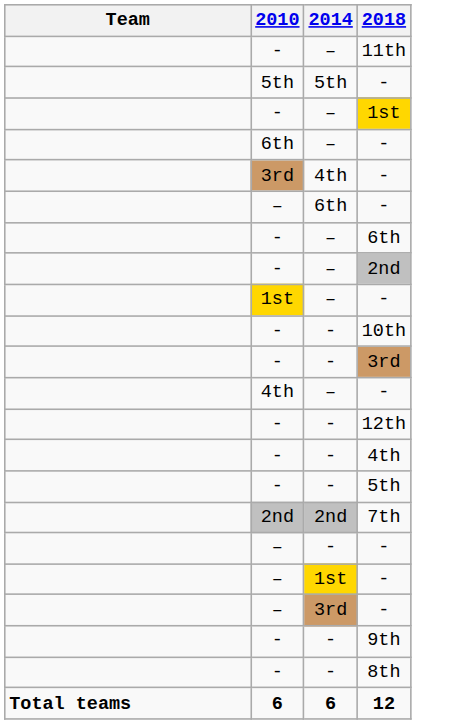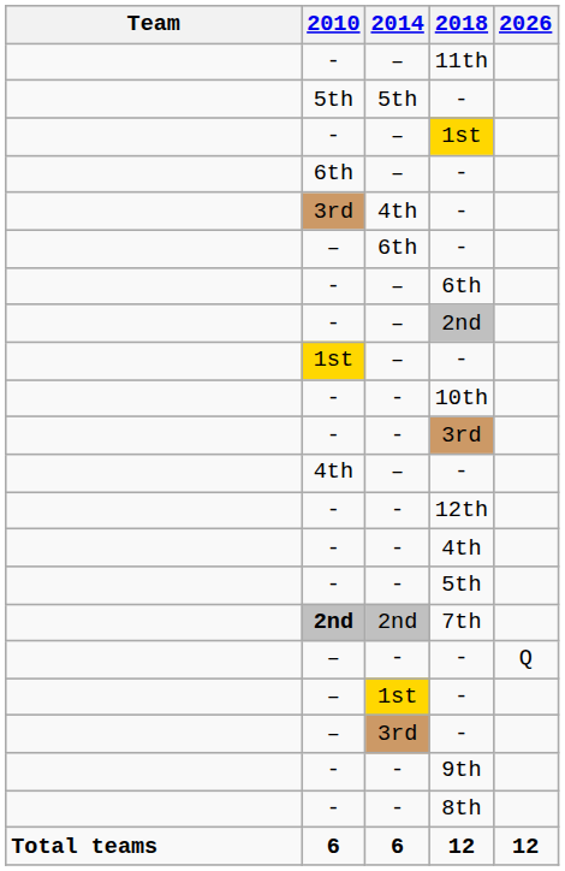+ column: 2026 | Q | 12
7th | 2010: normal -> bold
